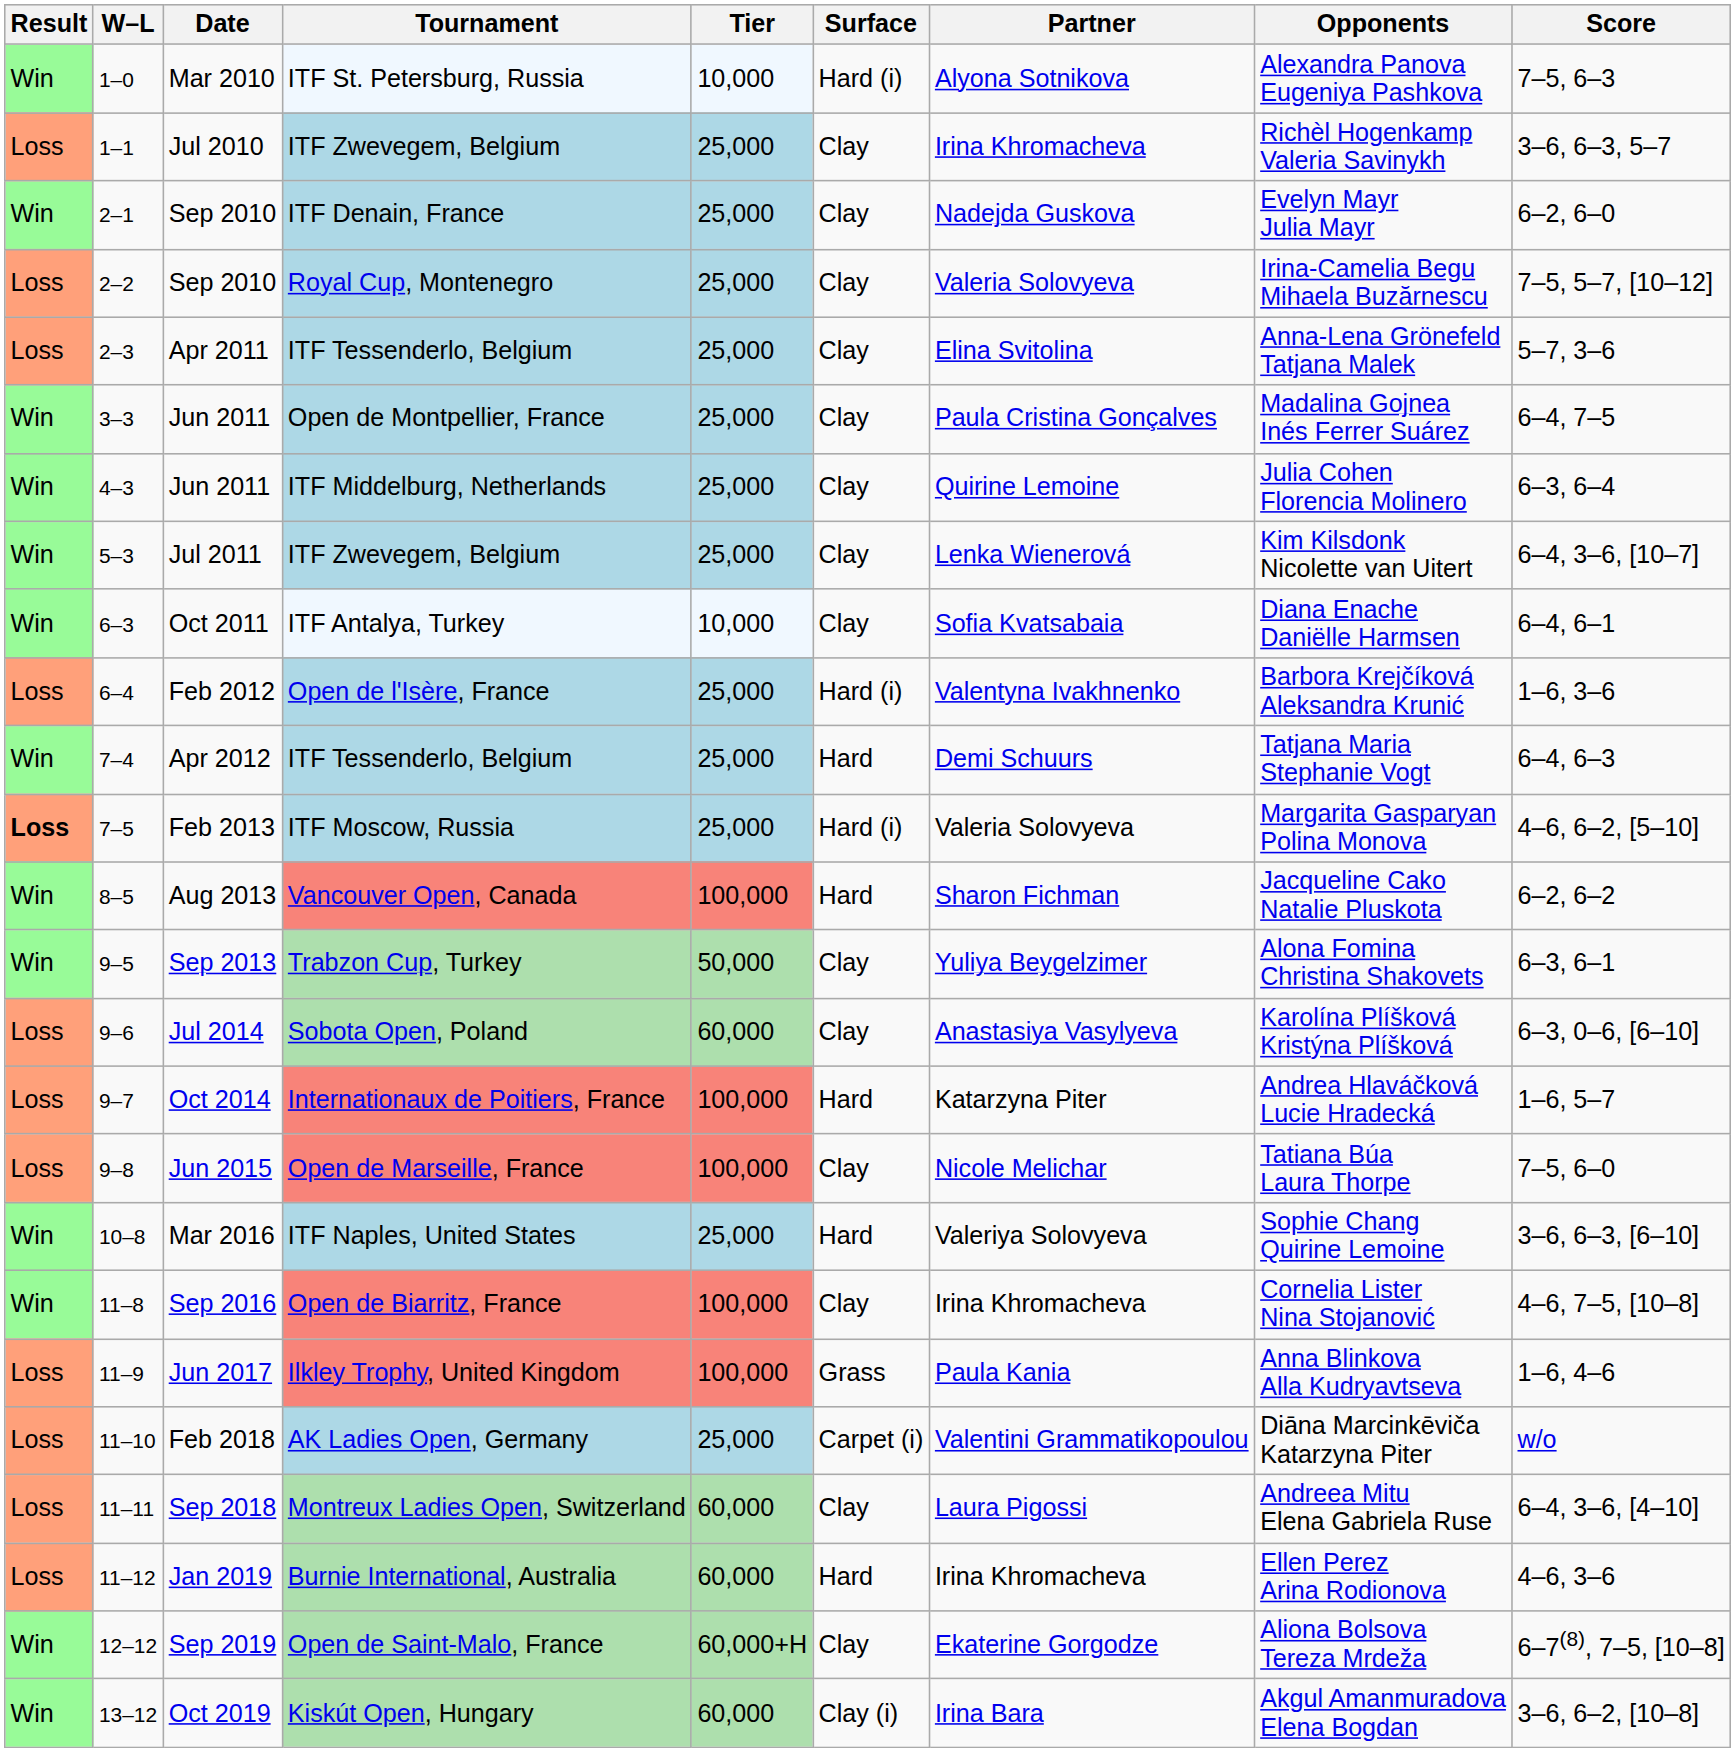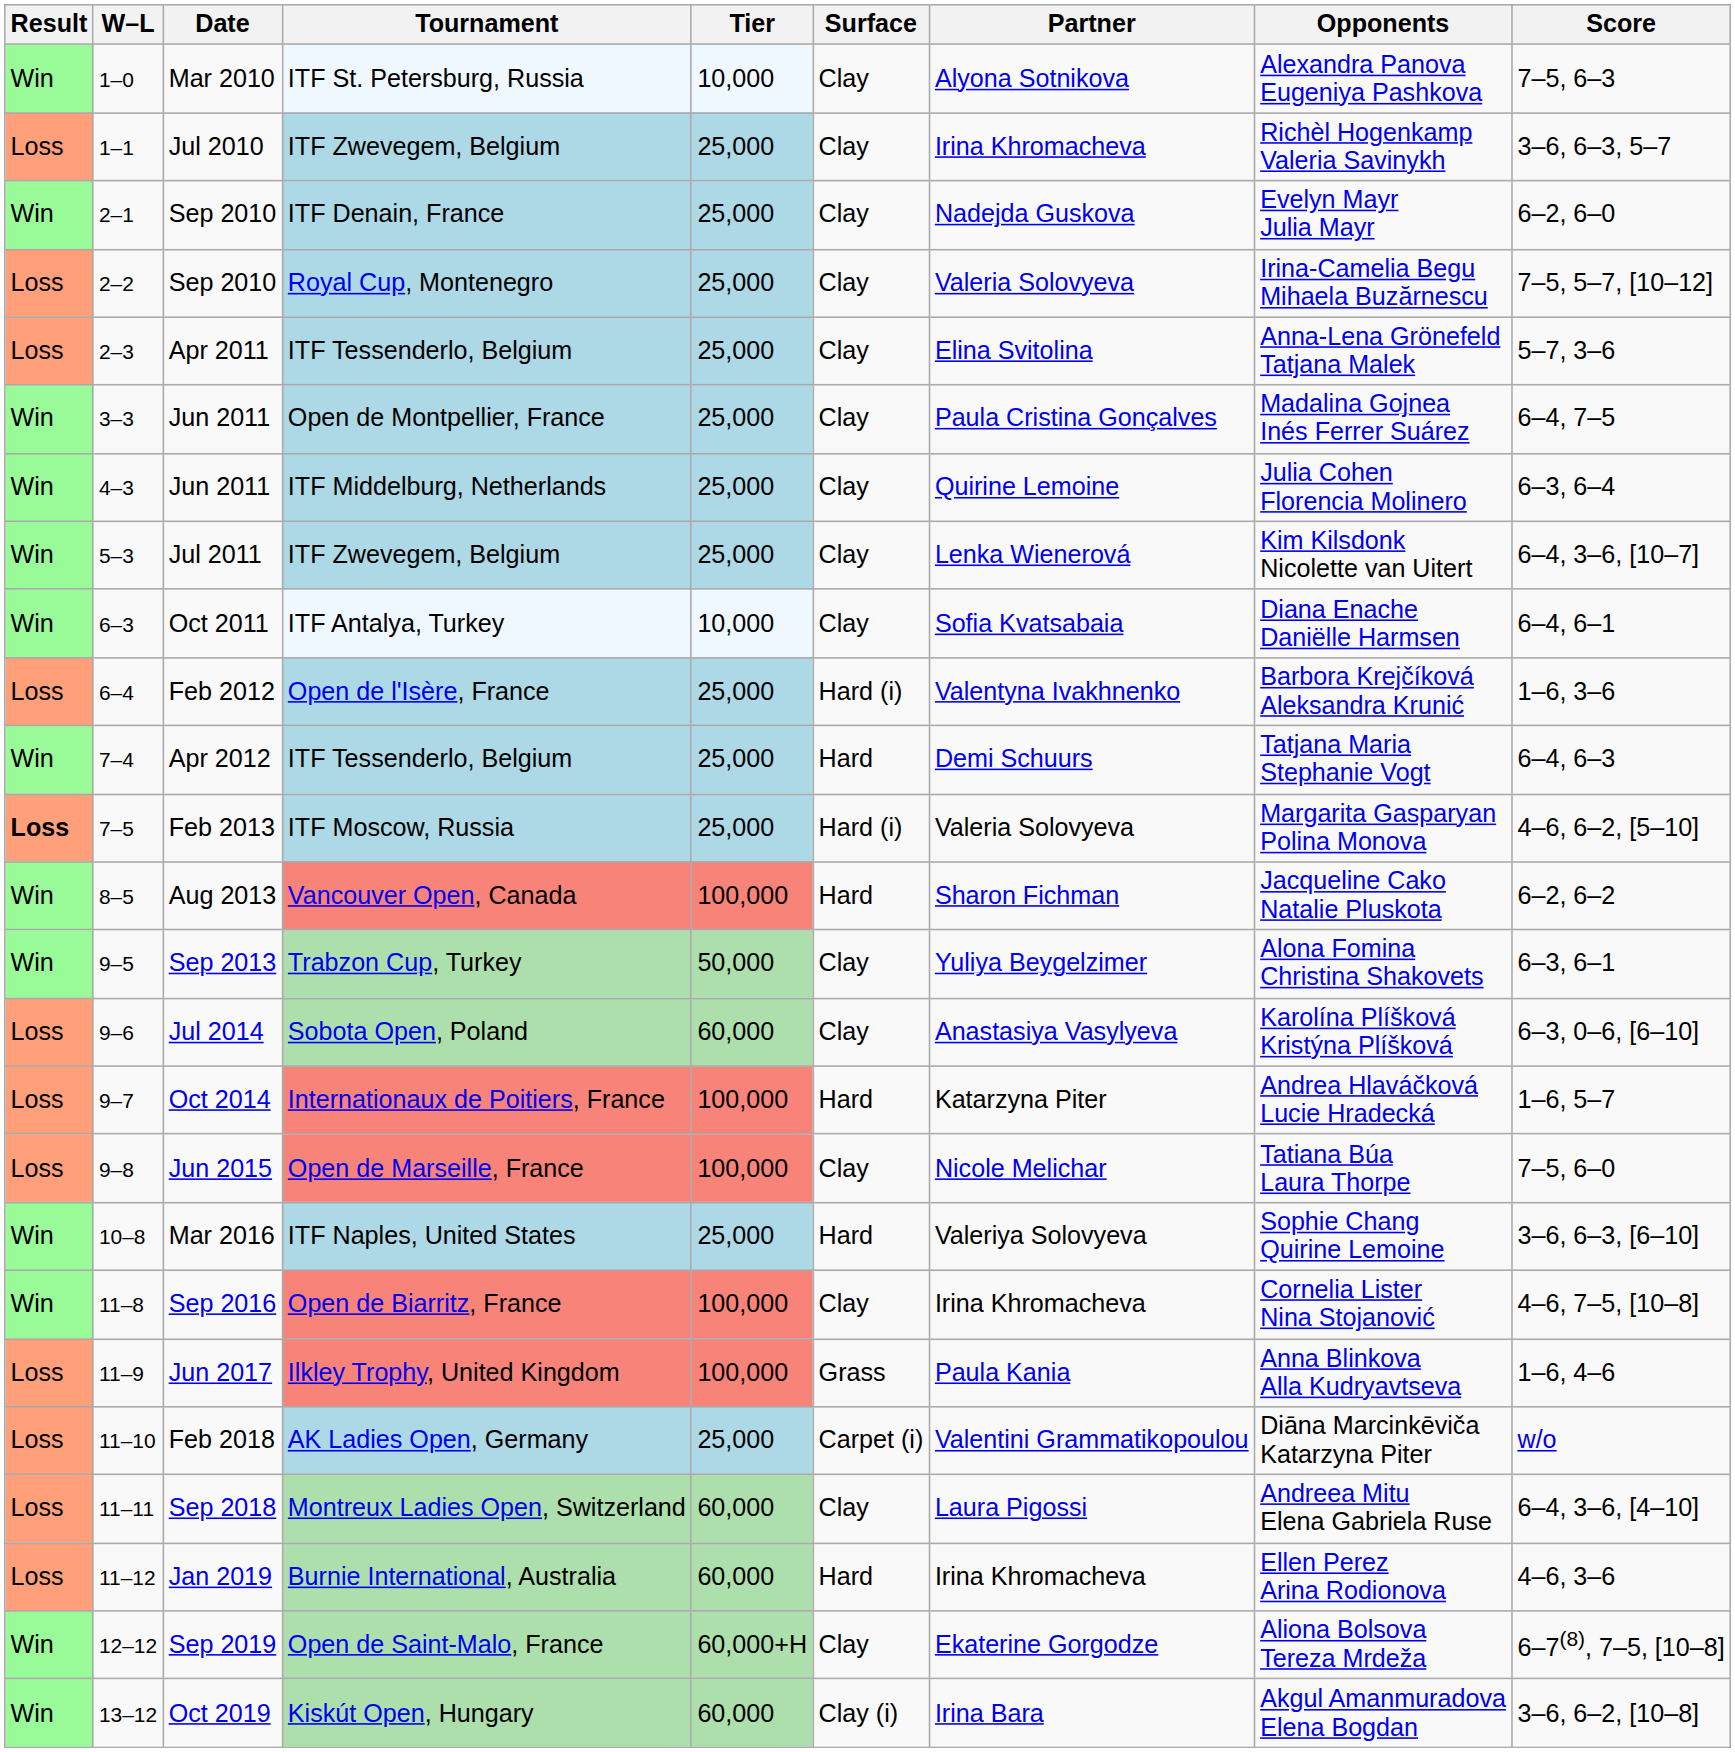Mar 2010 | Surface: Hard (i) -> Clay
